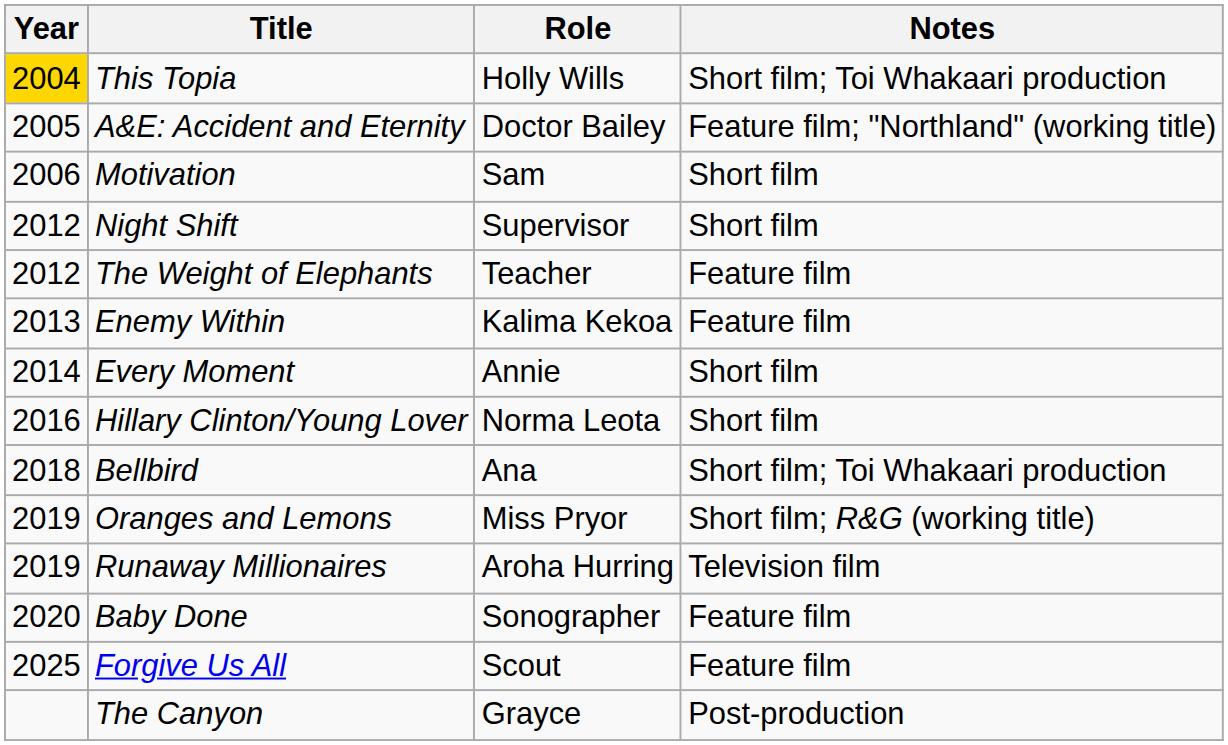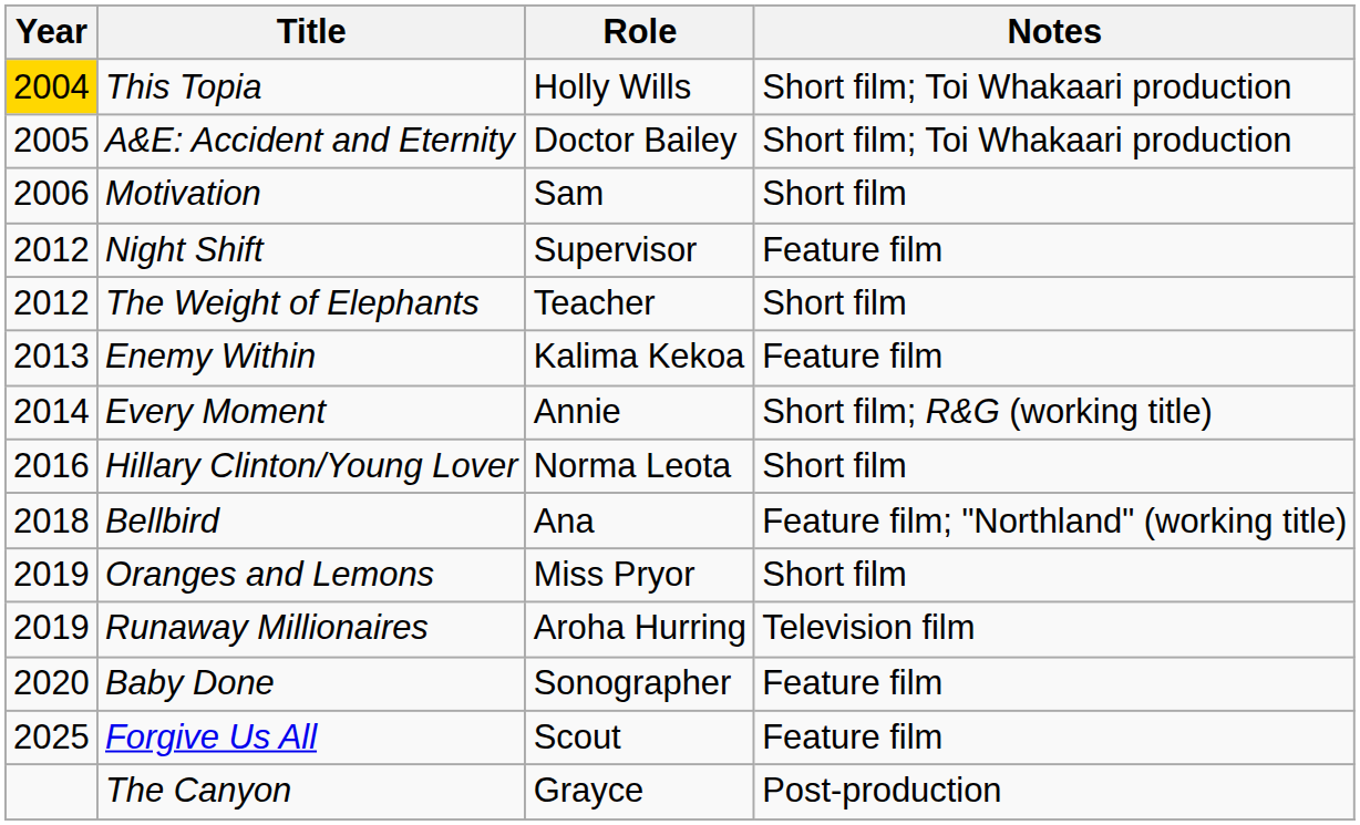A&E: Accident and Eternity | Notes: Feature film; "Northland" (working title) -> Short film; Toi Whakaari production
Night Shift | Notes: Short film -> Feature film
The Weight of Elephants | Notes: Feature film -> Short film
Every Moment | Notes: Short film -> Short film; R&G (working title)
Bellbird | Notes: Short film; Toi Whakaari production -> Feature film; "Northland" (working title)
Oranges and Lemons | Notes: Short film; R&G (working title) -> Short film
